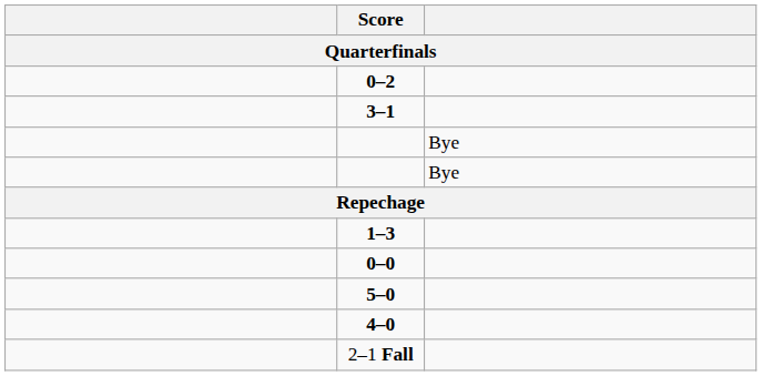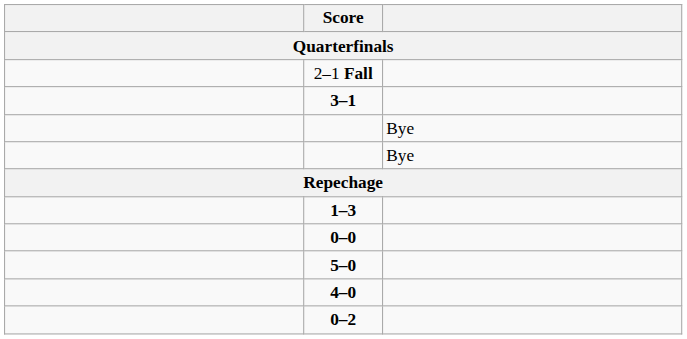rows swapped: 2–1 Fall <-> 0–2
